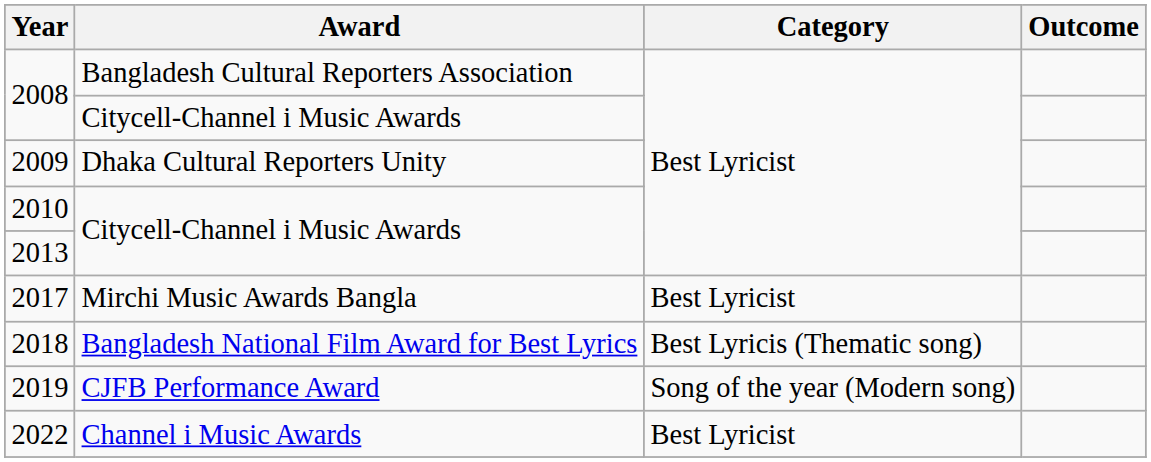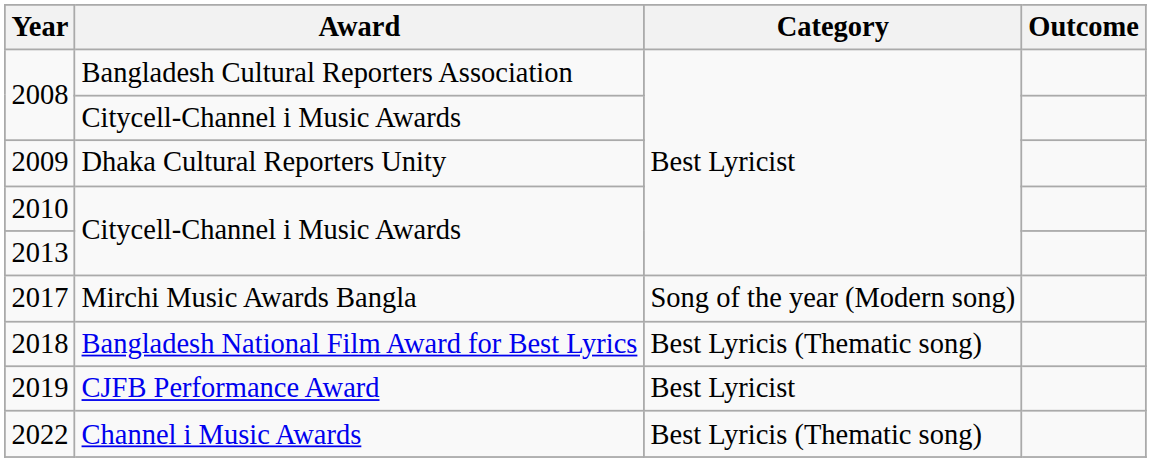2017 | Category: Best Lyricist -> Song of the year (Modern song)
2019 | Category: Song of the year (Modern song) -> Best Lyricist
2022 | Category: Best Lyricist -> Best Lyricis (Thematic song)
